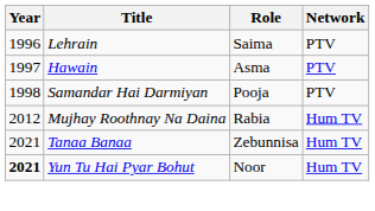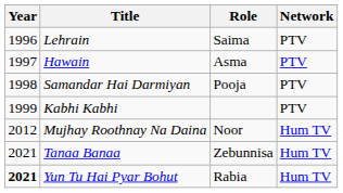+ row: 1999 | Kabhi Kabhi | PTV
Mujhay Roothnay Na Daina | Role: Rabia -> Noor
Yun Tu Hai Pyar Bohut | Role: Noor -> Rabia
